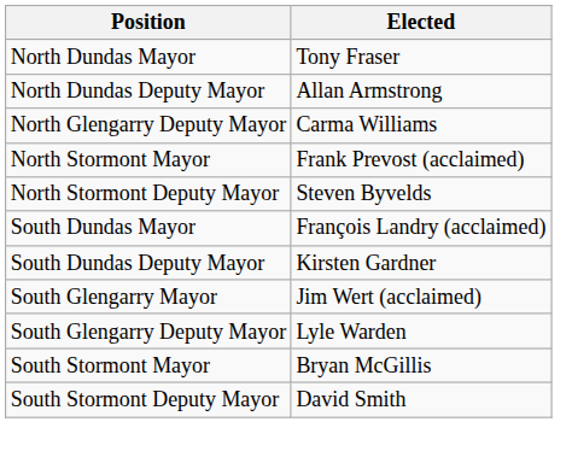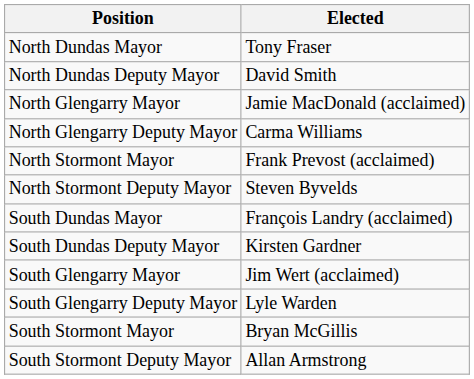North Dundas Deputy Mayor | Elected: Allan Armstrong -> David Smith
+ row: North Glengarry Mayor | Jamie MacDonald (acclaimed)
South Stormont Deputy Mayor | Elected: David Smith -> Allan Armstrong
